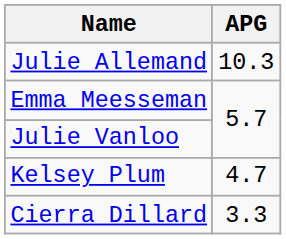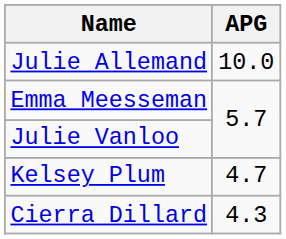Julie Allemand | APG: 10.3 -> 10.0
Cierra Dillard | APG: 3.3 -> 4.3
